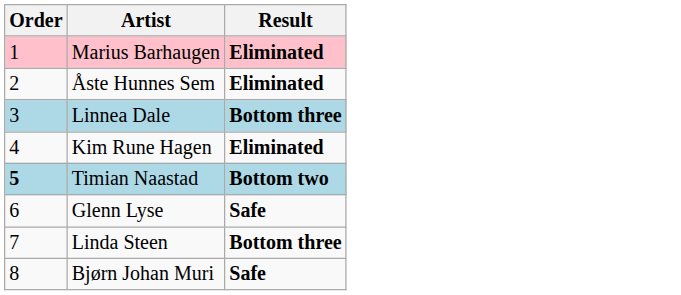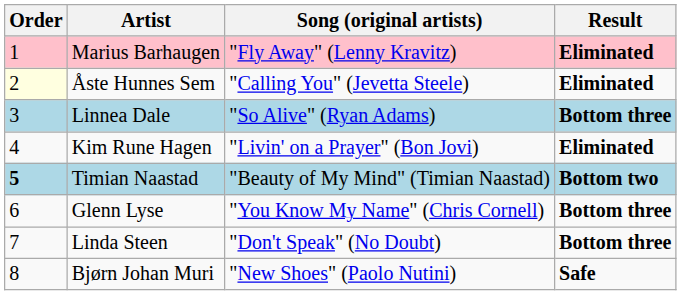+ column: Song (original artists) | "Fly Away" (Lenny Kravitz) | "Calling You" (Jevetta Steele) | "So Alive" (Ryan Adams) | "Livin' on a Prayer" (Bon Jovi) | "Beauty of My Mind" (Timian Naastad) | "You Know My Name" (Chris Cornell) | "Don't Speak" (No Doubt) | "New Shoes" (Paolo Nutini)
Åste Hunnes Sem | Order: no background -> lightyellow background
Glenn Lyse | Result: Safe -> Bottom three
